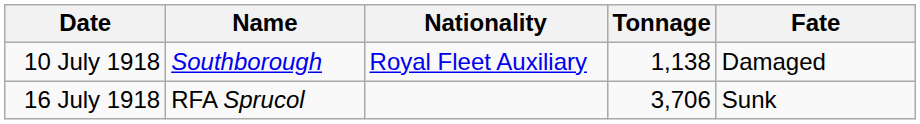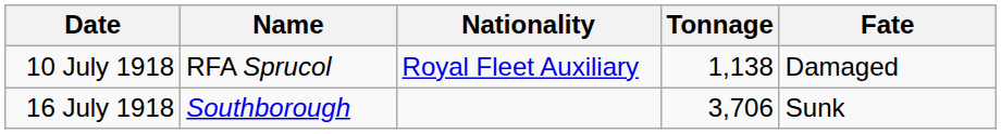10 July 1918 | Name: Southborough -> RFA Sprucol
16 July 1918 | Name: RFA Sprucol -> Southborough
